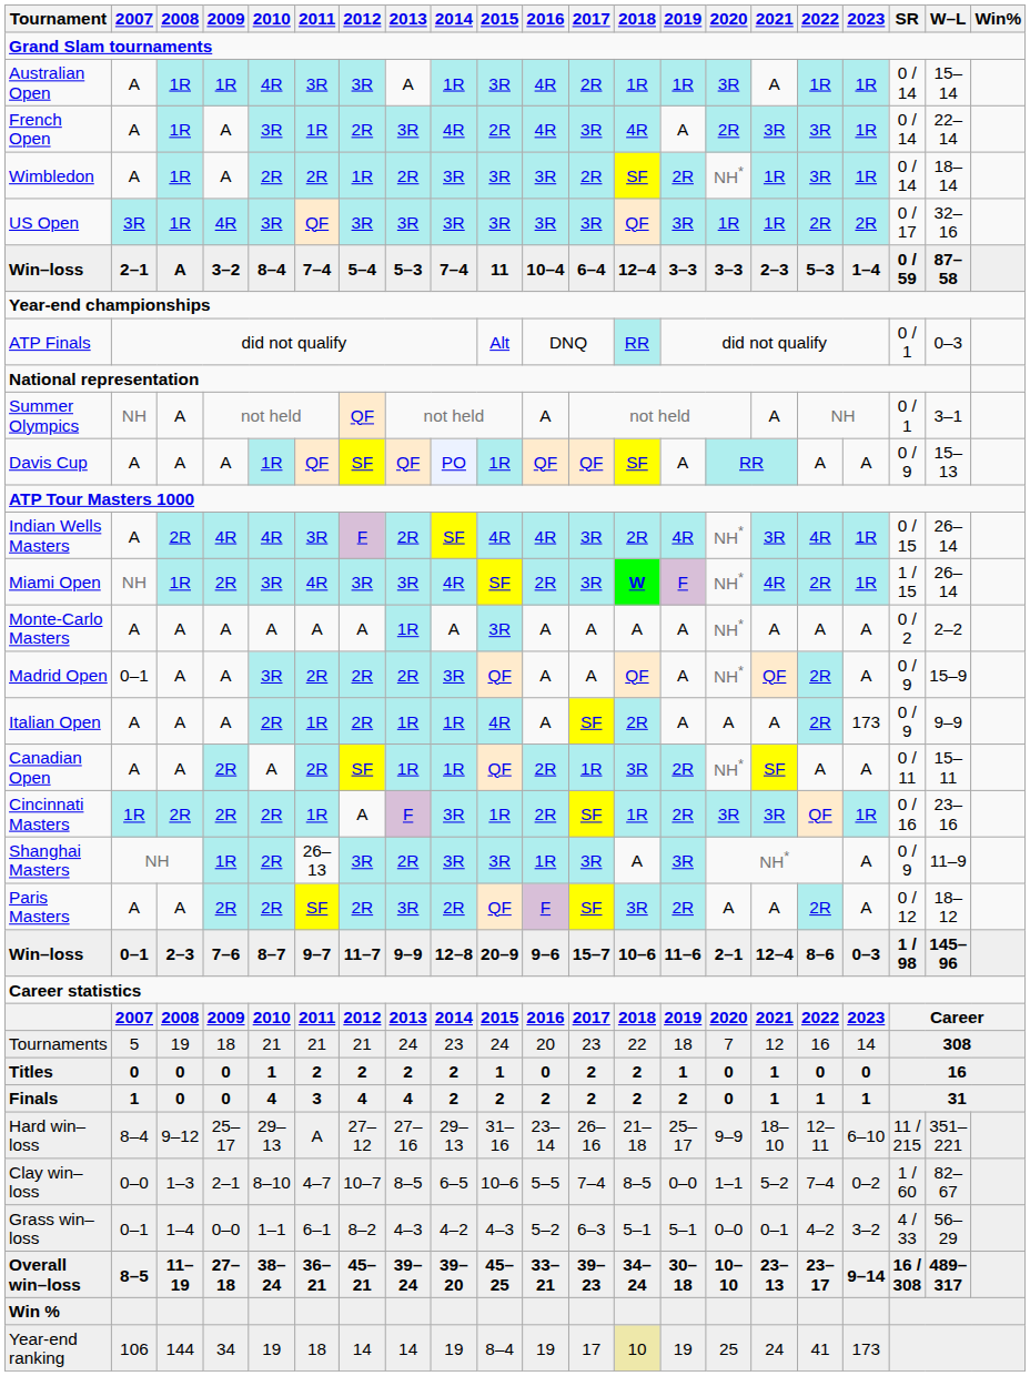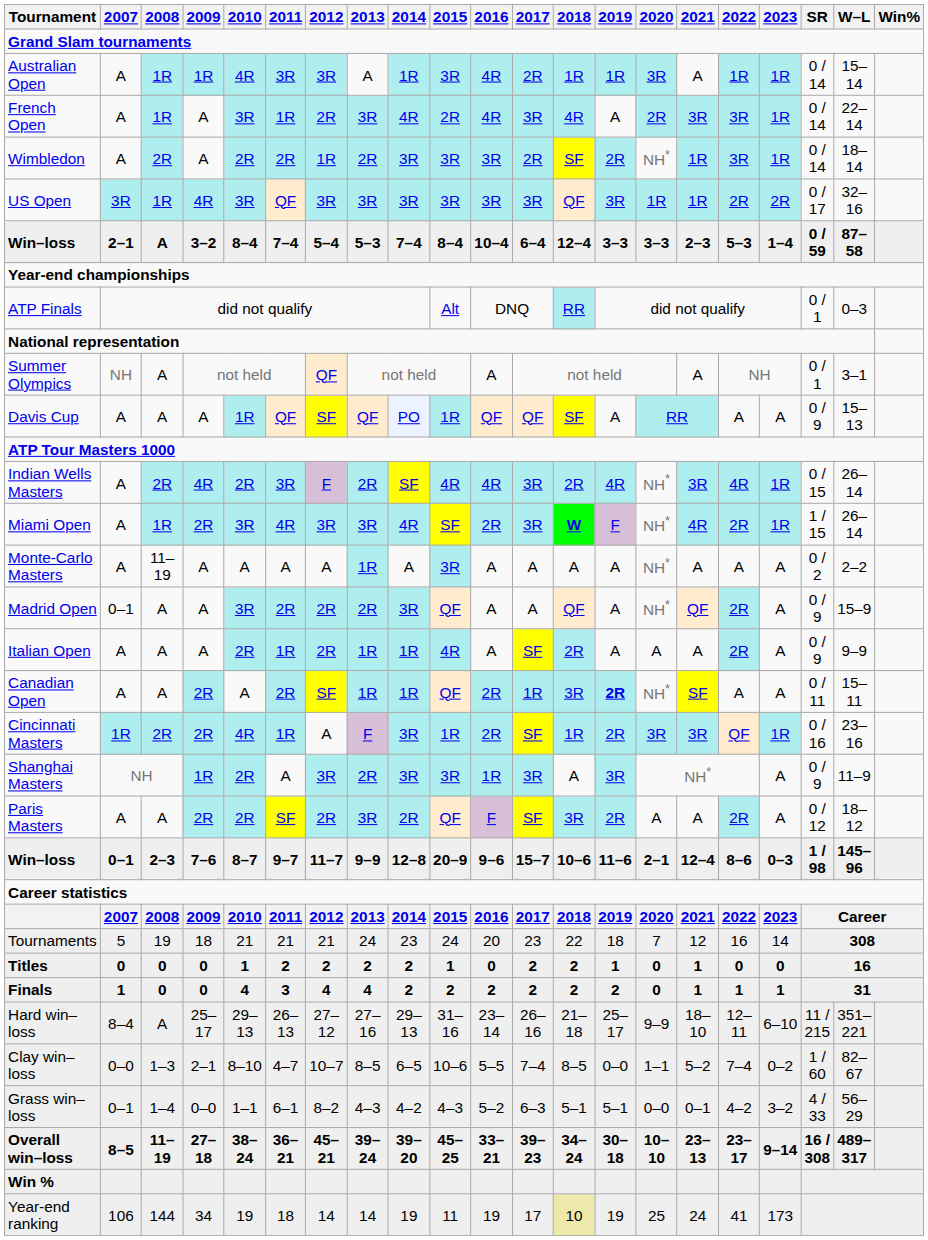Wimbledon | 2008: 1R -> 2R
Win–loss / 3–2 | 2015: 11 -> 8–4
Indian Wells Masters | 2010: 4R -> 2R
Miami Open | 2007: NH -> A
Monte-Carlo Masters | 2008: A -> 11–19
Italian Open | 2023: 173 -> A
Canadian Open | 2019: normal -> bold
Cincinnati Masters | 2010: 2R -> 4R
Shanghai Masters | 2011: 26–13 -> A
Hard win–loss | 2008: 9–12 -> A
Hard win–loss | 2011: A -> 26–13
Year-end ranking | 2015: 8–4 -> 11
